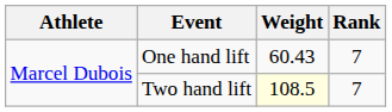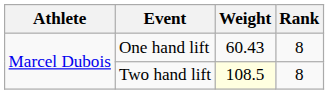One hand lift | Rank: 7 -> 8
Two hand lift | Rank: 7 -> 8
